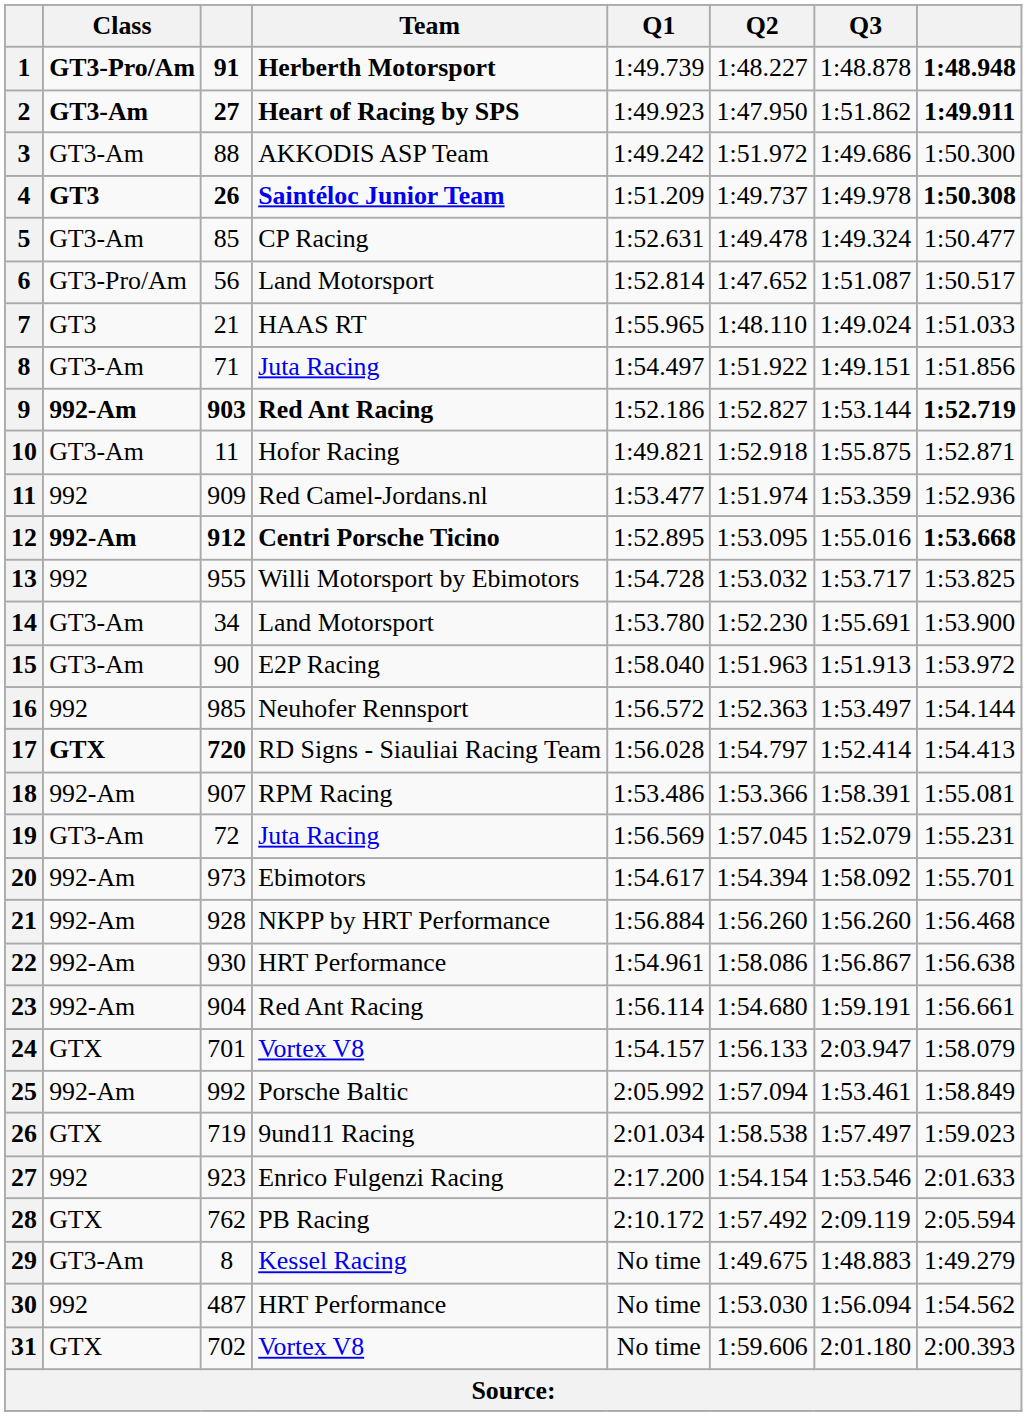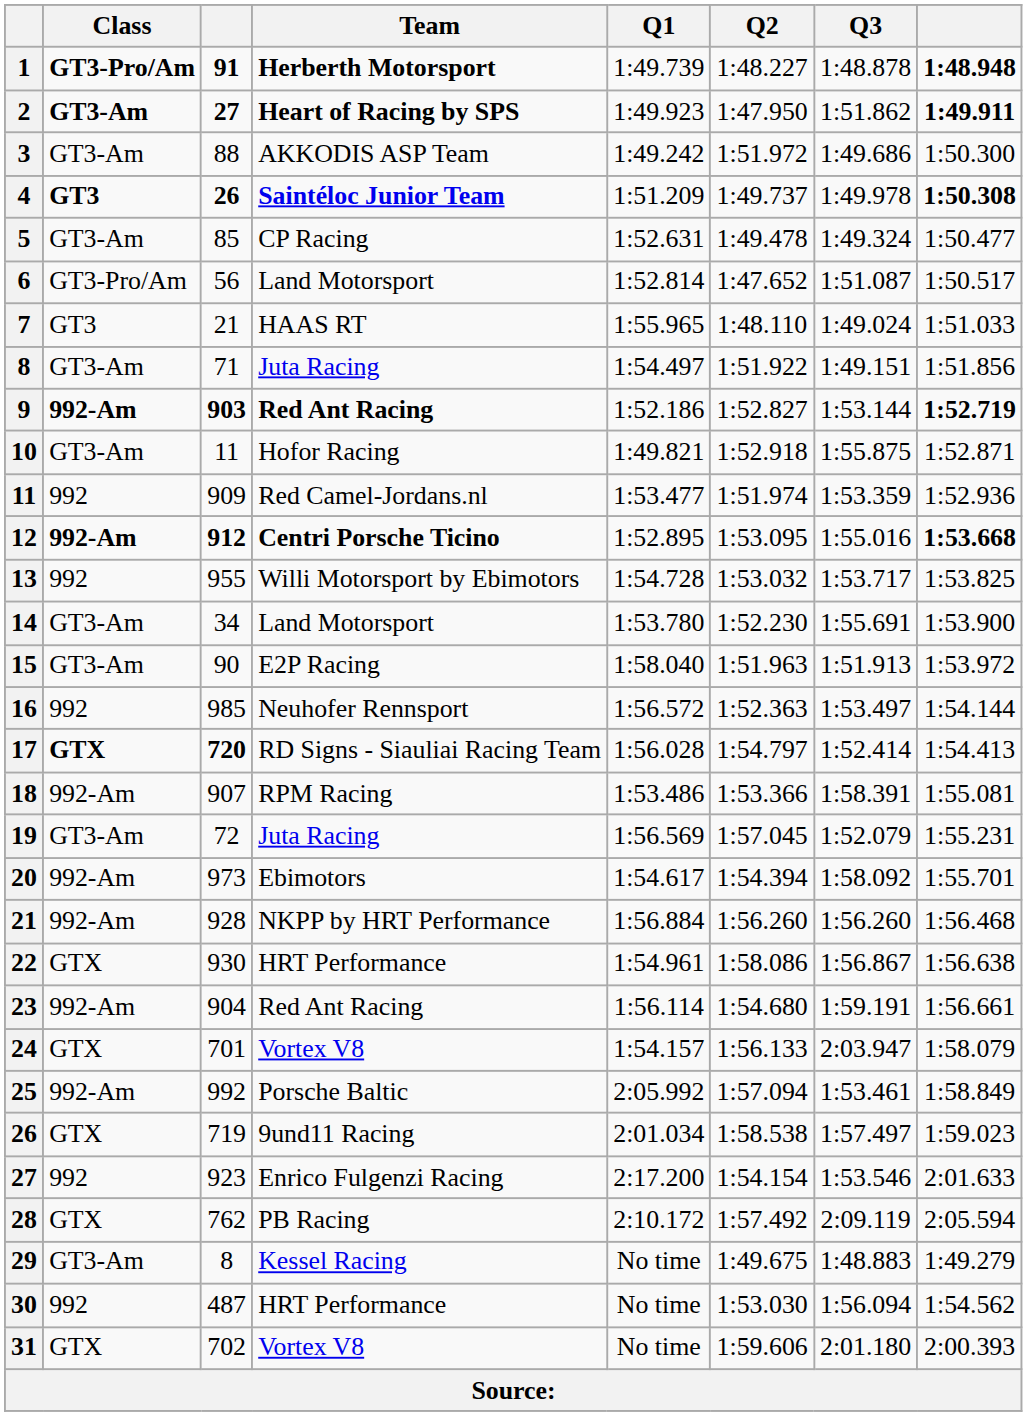22 | Class: 992-Am -> GTX
